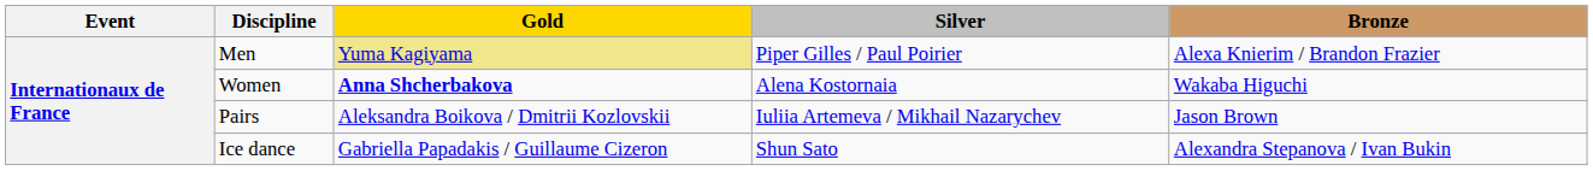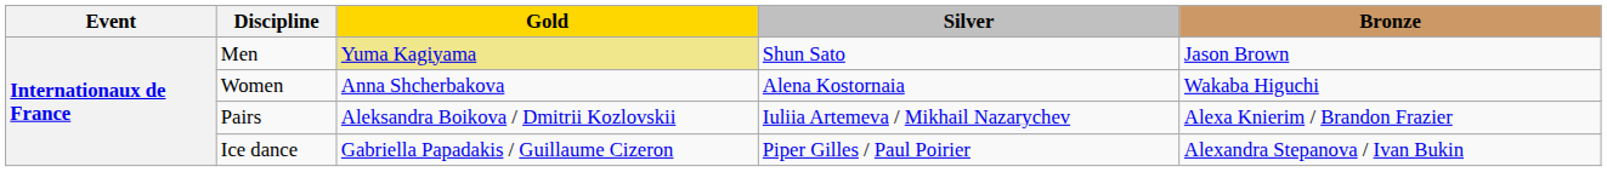Men | Silver: Piper Gilles / Paul Poirier -> Shun Sato
Men | Bronze: Alexa Knierim / Brandon Frazier -> Jason Brown
Women | Gold: bold -> normal
Pairs | Bronze: Jason Brown -> Alexa Knierim / Brandon Frazier
Ice dance | Silver: Shun Sato -> Piper Gilles / Paul Poirier
